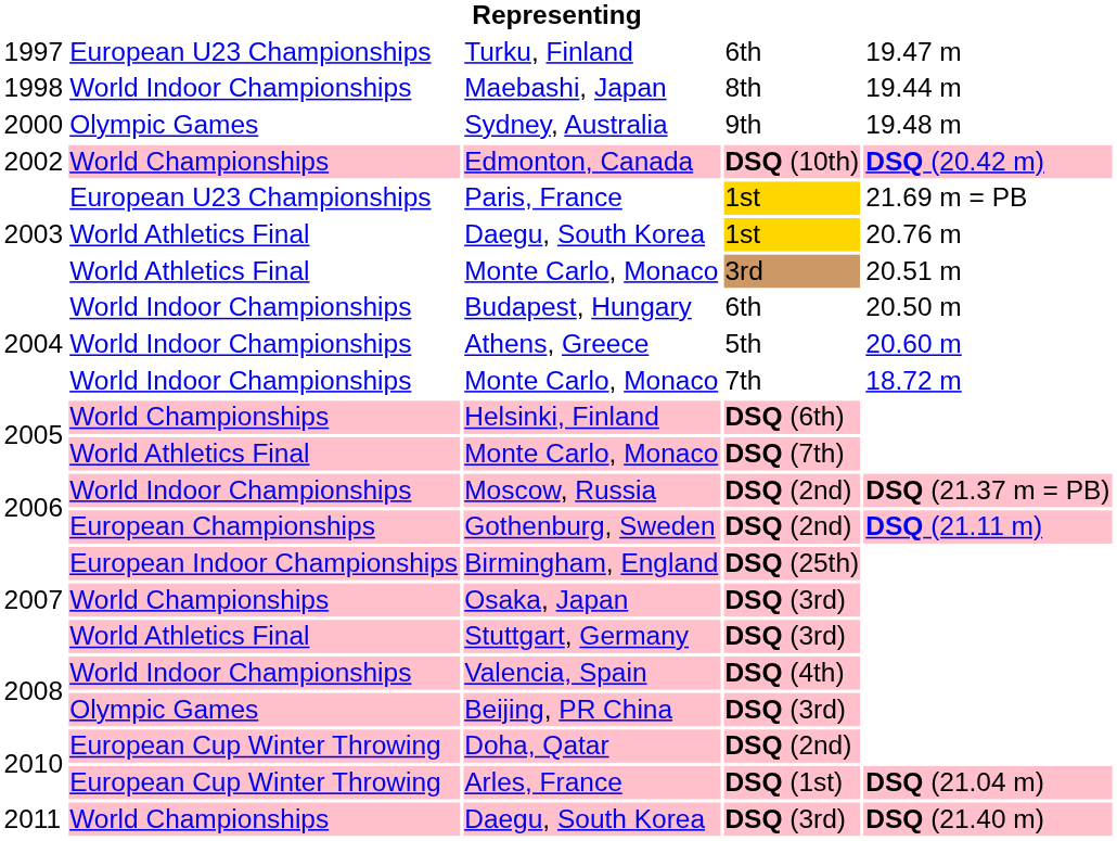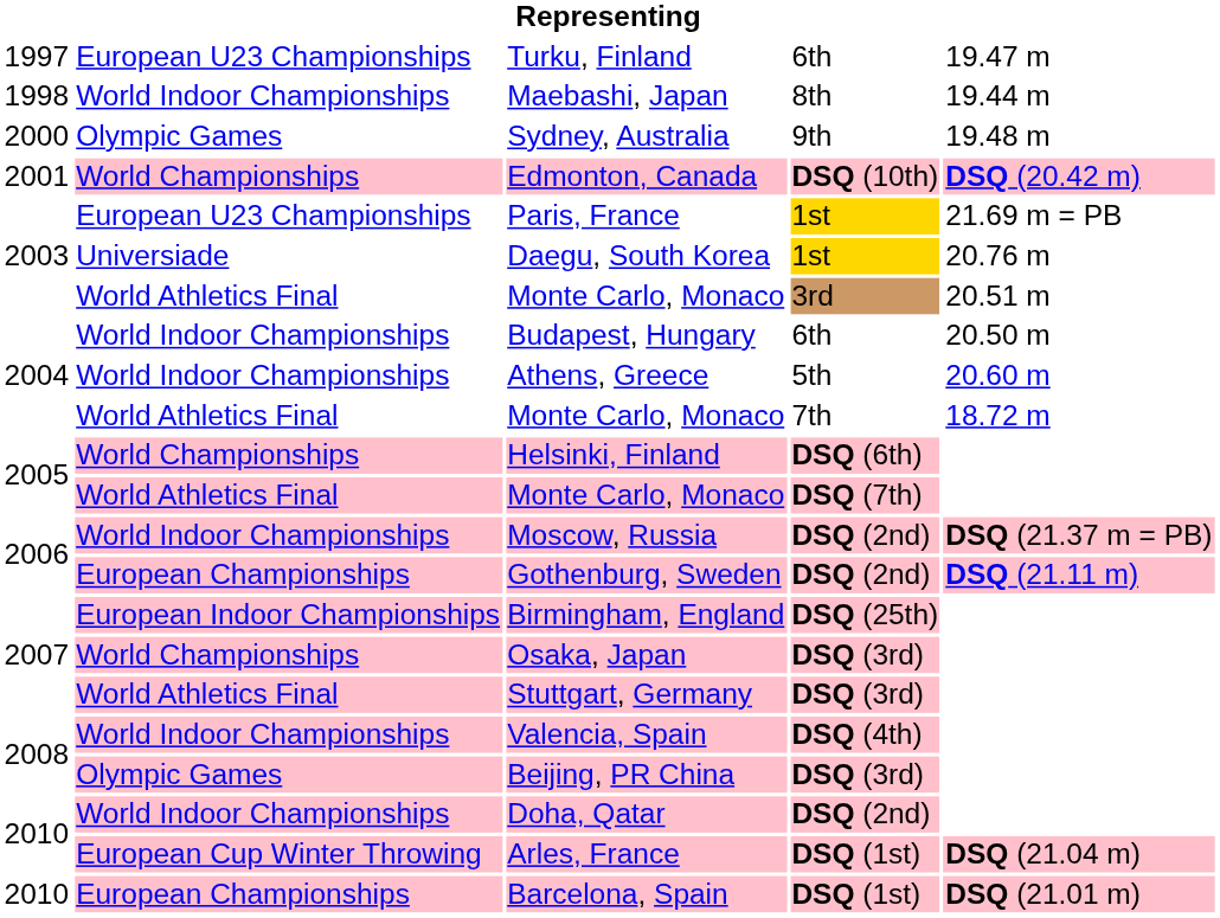Edmonton, Canada | column 1: 2002 -> 2001
Daegu, South Korea / 1st | column 2: World Athletics Final -> Universiade
Monte Carlo, Monaco / 7th | column 2: World Indoor Championships -> World Athletics Final
Doha, Qatar | column 2: European Cup Winter Throwing -> World Indoor Championships
+ row: 2010 | European Championships | Barcelona, Spain | DSQ (1st) | DSQ (21.01 m)
- row: 2011 | World Championships | Daegu, South Korea | DSQ (3rd) | DSQ (21.40 m)
